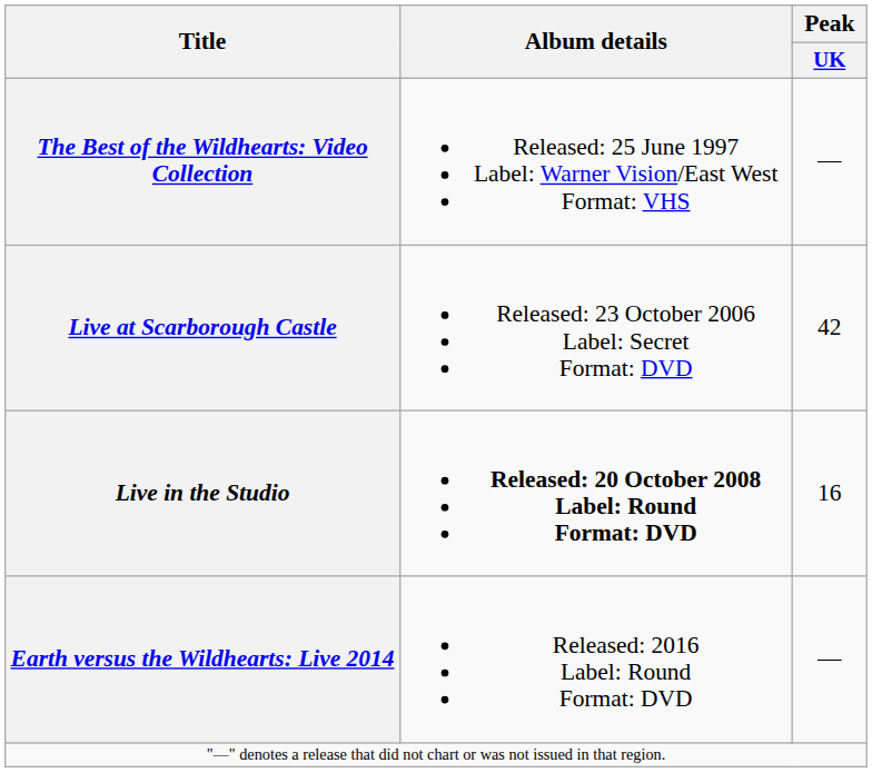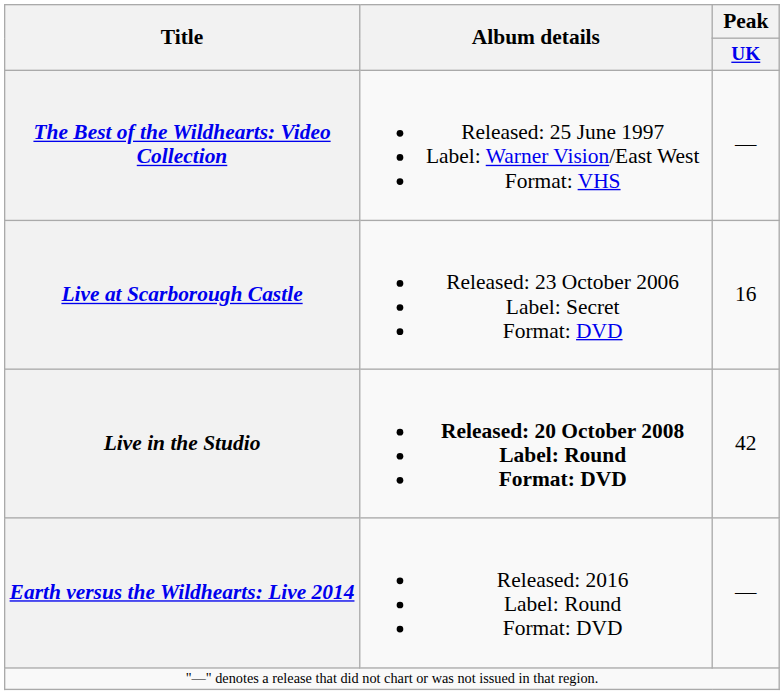Live at Scarborough Castle | Peak / UK: 42 -> 16
Live in the Studio | Peak / UK: 16 -> 42
